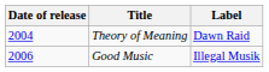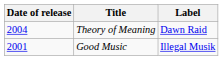Good Music | Date of release: 2006 -> 2001
